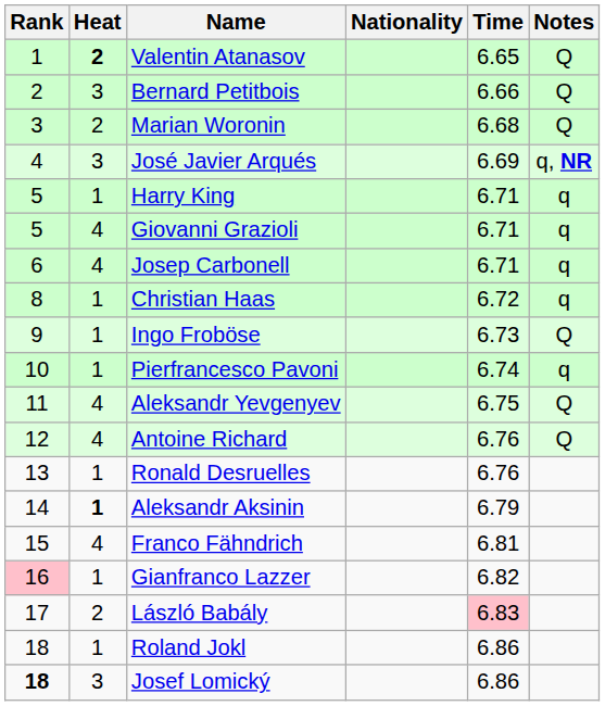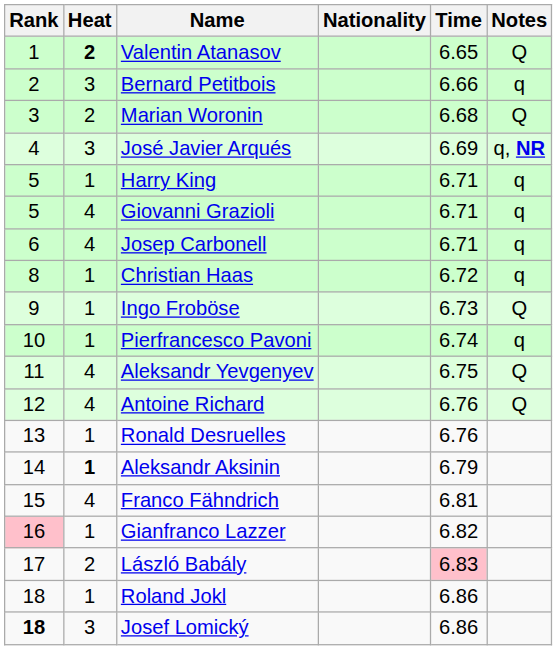Bernard Petitbois | Notes: Q -> q
